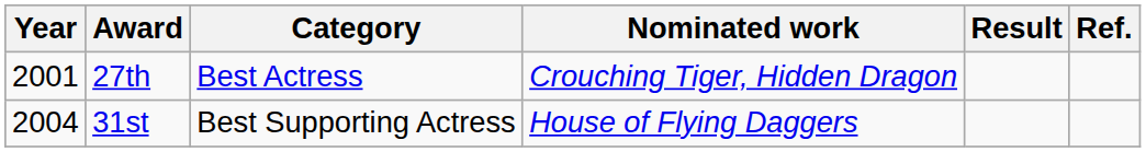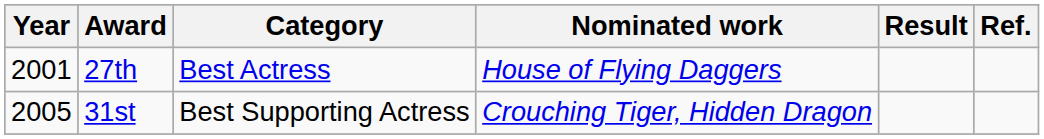27th | Nominated work: Crouching Tiger, Hidden Dragon -> House of Flying Daggers
31st | Year: 2004 -> 2005
31st | Nominated work: House of Flying Daggers -> Crouching Tiger, Hidden Dragon
